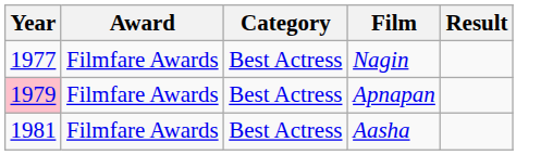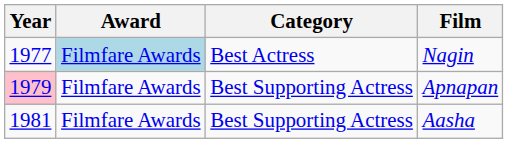- column: Result
Nagin | Award: no background -> lightblue background
Apnapan | Category: Best Actress -> Best Supporting Actress
Aasha | Category: Best Actress -> Best Supporting Actress
